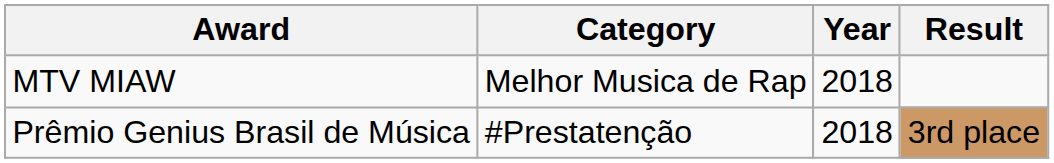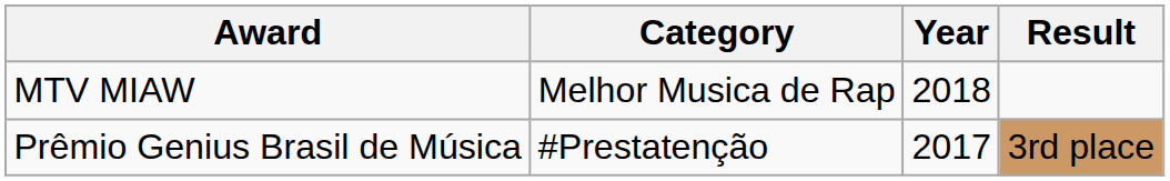Prêmio Genius Brasil de Música | Year: 2018 -> 2017
